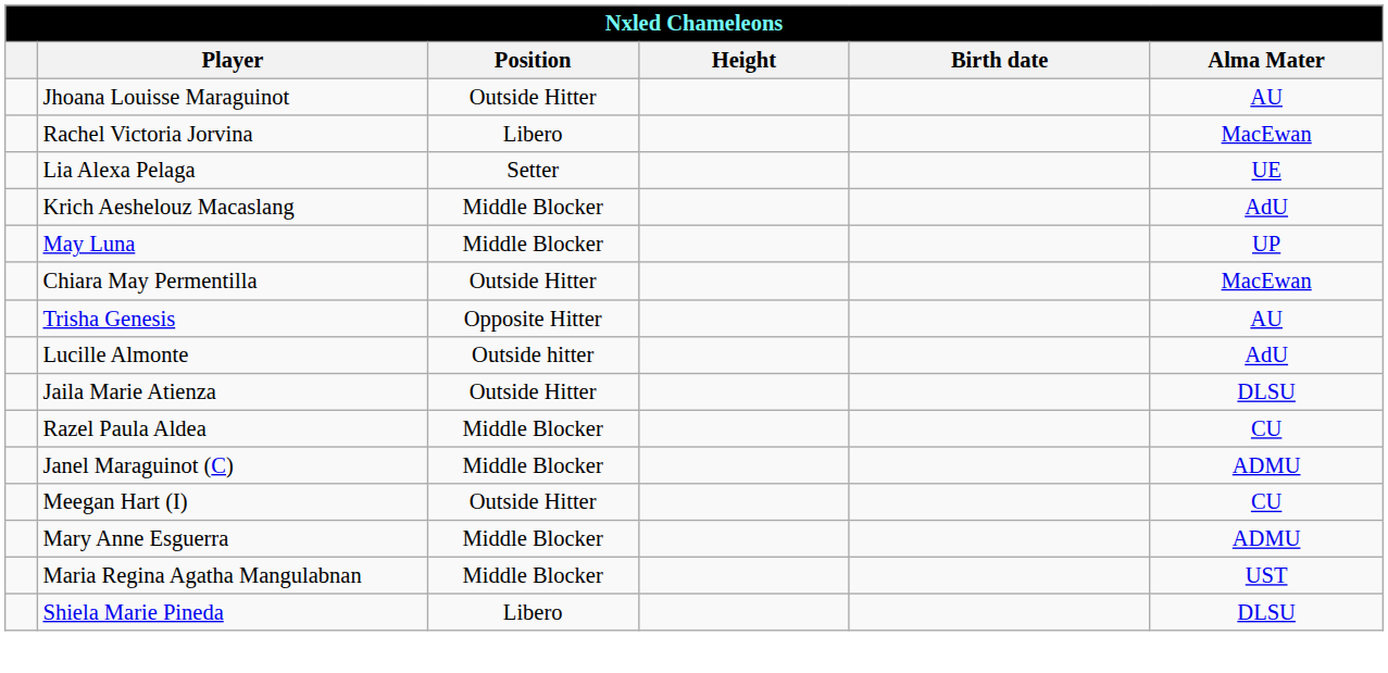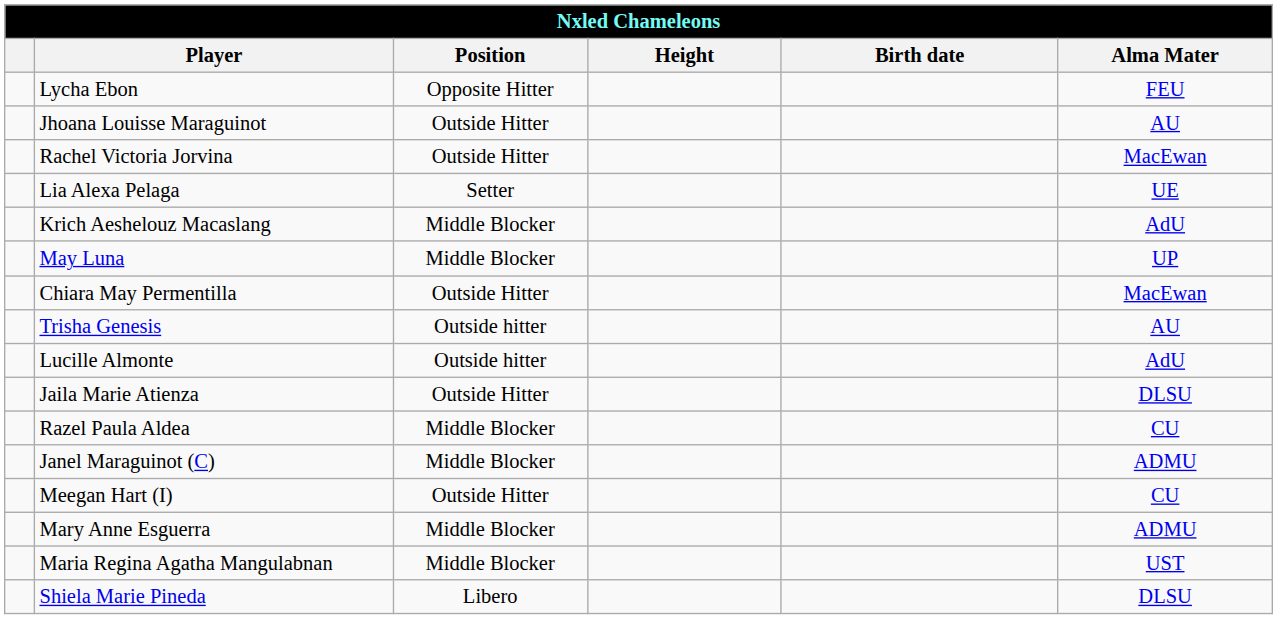+ row: Lycha Ebon | Opposite Hitter | FEU
Rachel Victoria Jorvina | Position: Libero -> Outside Hitter
Trisha Genesis | Position: Opposite Hitter -> Outside hitter
